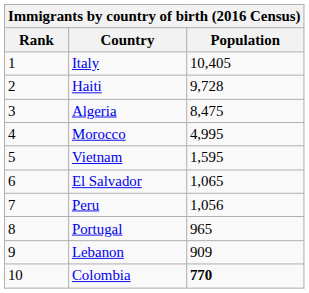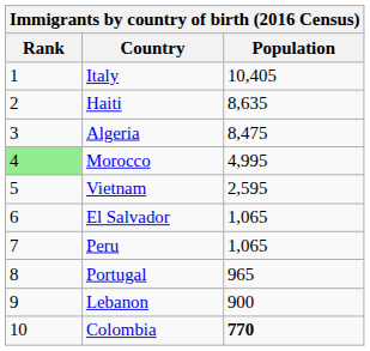Haiti | Population: 9,728 -> 8,635
Morocco | Rank: no background -> lightgreen background
Vietnam | Population: 1,595 -> 2,595
Peru | Population: 1,056 -> 1,065
Lebanon | Population: 909 -> 900
